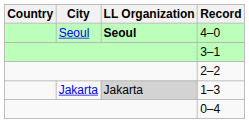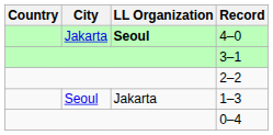4–0 | City: Seoul -> Jakarta
1–3 | City: Jakarta -> Seoul
1–3 | LL Organization: lightgrey background -> no background
